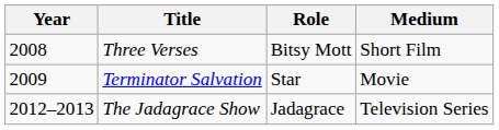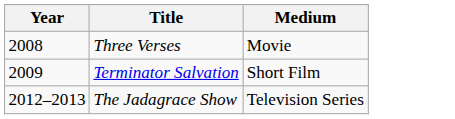- column: Role | Bitsy Mott | Star | Jadagrace
Three Verses | Medium: Short Film -> Movie
Terminator Salvation | Medium: Movie -> Short Film
